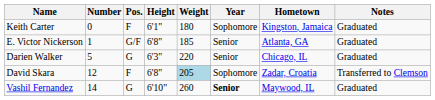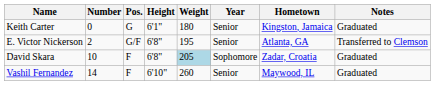Keith Carter | Pos.: F -> G
Keith Carter | Year: Sophomore -> Senior
E. Victor Nickerson | Number: 1 -> 2
E. Victor Nickerson | Weight: 185 -> 195
E. Victor Nickerson | Notes: Graduated -> Transferred to Clemson
- row: Darien Walker | 5 | G | 6'3" | 220 | Senior | Chicago, IL | Graduated
David Skara | Number: 12 -> 10
David Skara | Notes: Transferred to Clemson -> Graduated
Vashil Fernandez | Pos.: G -> F
Vashil Fernandez | Year: bold -> normal
